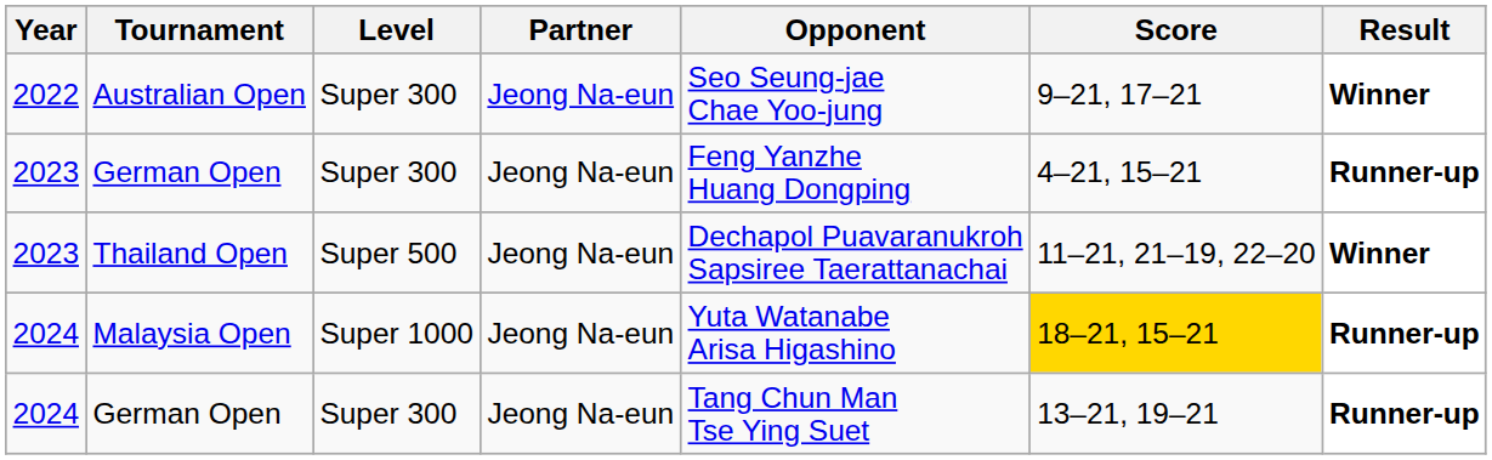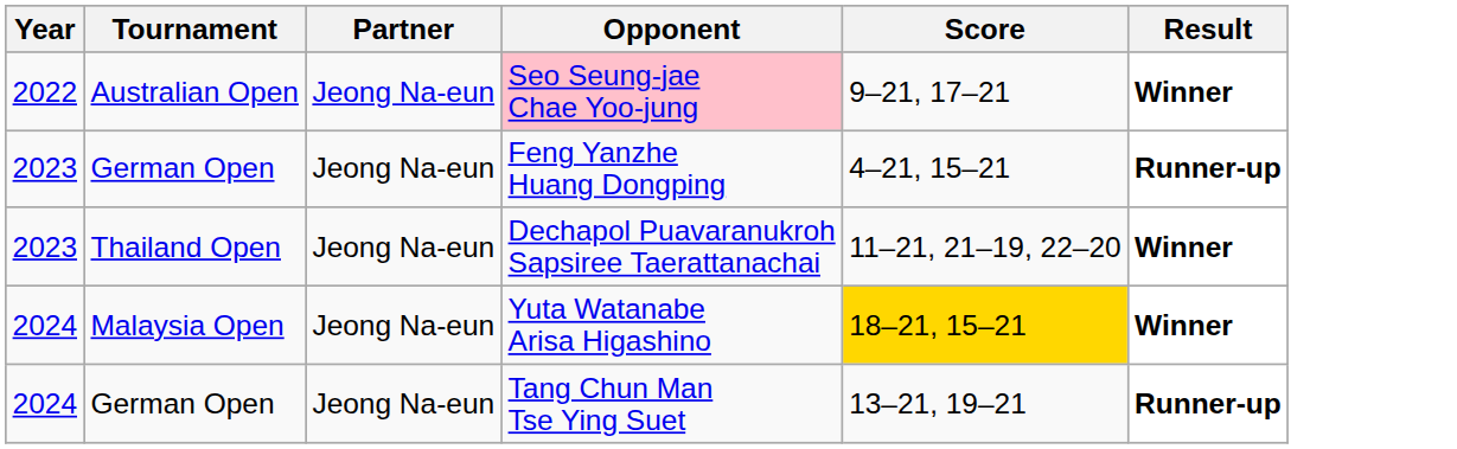- column: Level | Super 300 | Super 300 | Super 500 | Super 1000 | Super 300
Australian Open | Opponent: no background -> pink background
Malaysia Open | Result: Runner-up -> Winner
